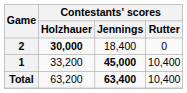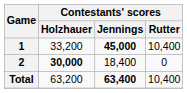rows swapped: 1 <-> 2
